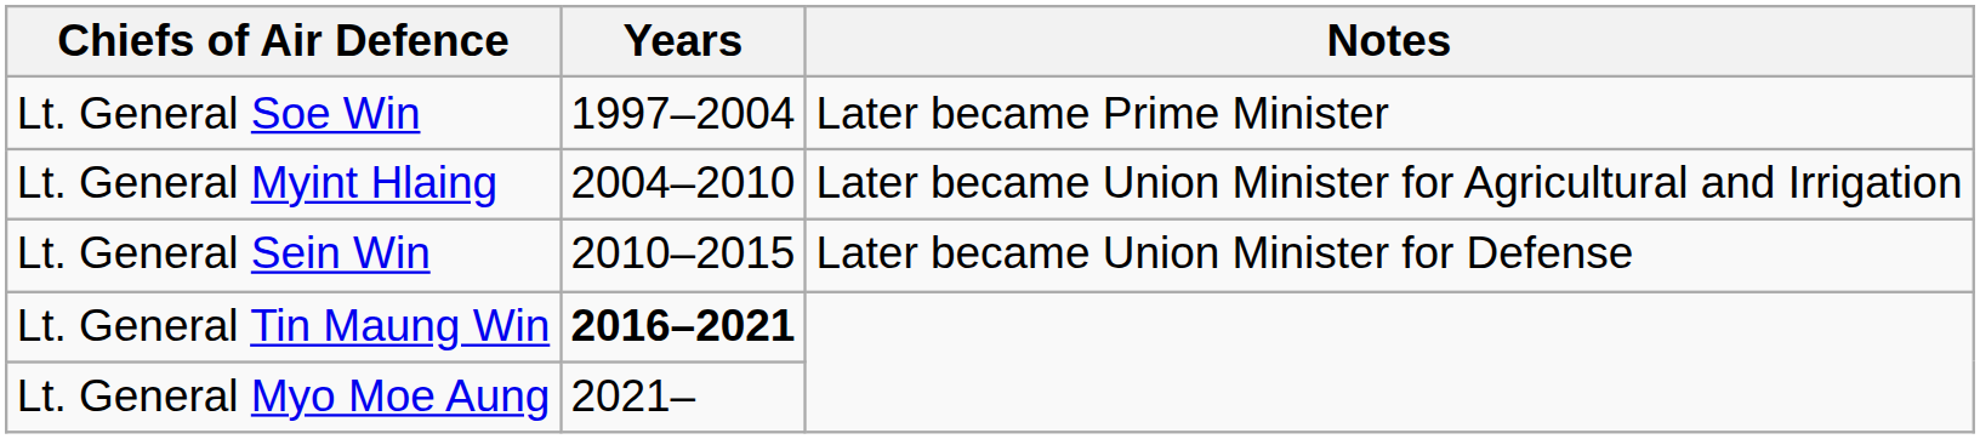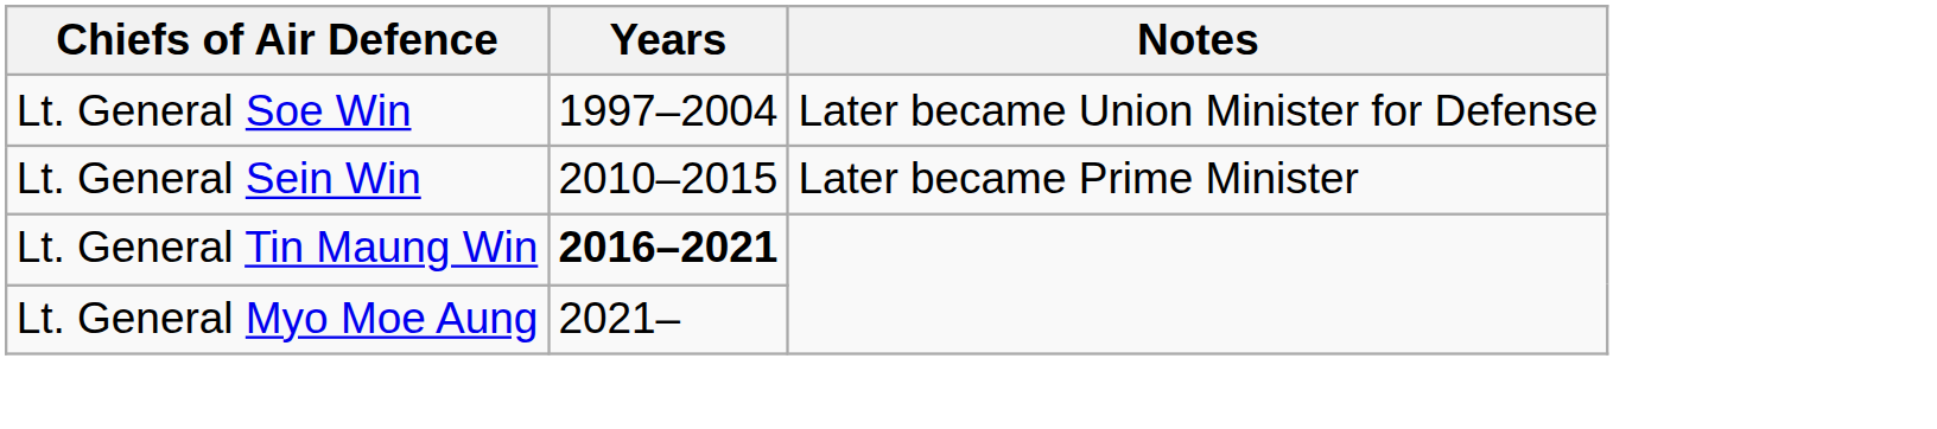Lt. General Soe Win | Notes: Later became Prime Minister -> Later became Union Minister for Defense
- row: Lt. General Myint Hlaing | 2004–2010 | Later became Union Minister for Agricultural and Irrigation
Lt. General Sein Win | Notes: Later became Union Minister for Defense -> Later became Prime Minister
